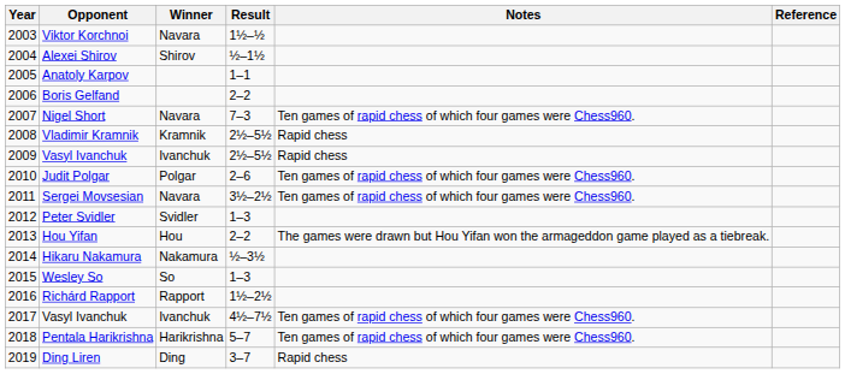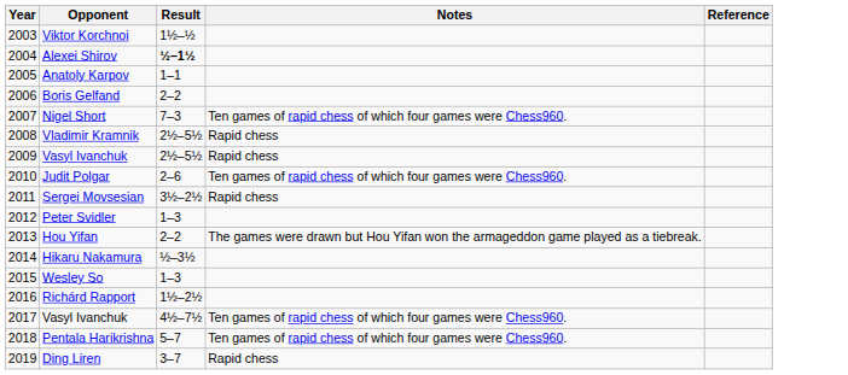- column: Winner | Navara | Shirov | Navara | Kramnik | Ivanchuk | Polgar | Navara | Svidler | Hou | Nakamura | So | Rapport | Ivanchuk | Harikrishna | Ding
Alexei Shirov | Result: normal -> bold
Sergei Movsesian | Notes: Ten games of rapid chess of which four games were Chess960. -> Rapid chess
